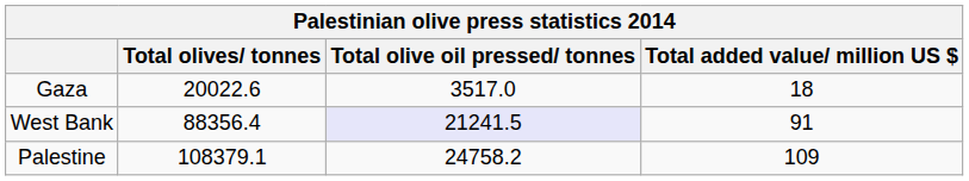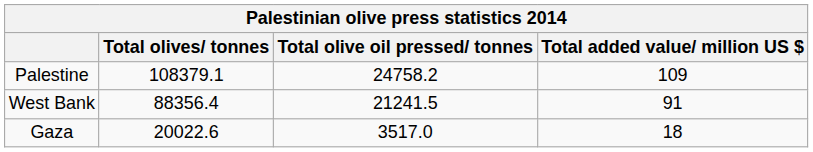rows swapped: Palestine <-> Gaza
West Bank | Total olive oil pressed/ tonnes: lavender background -> no background
